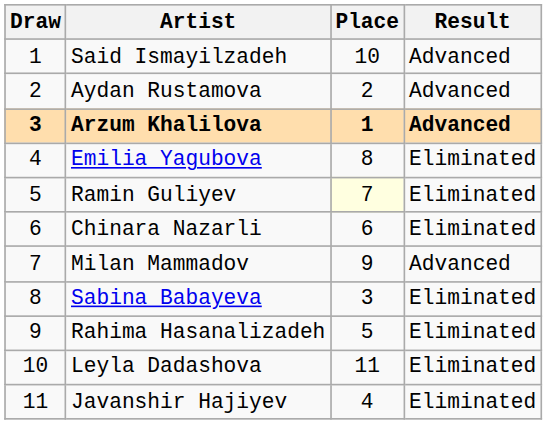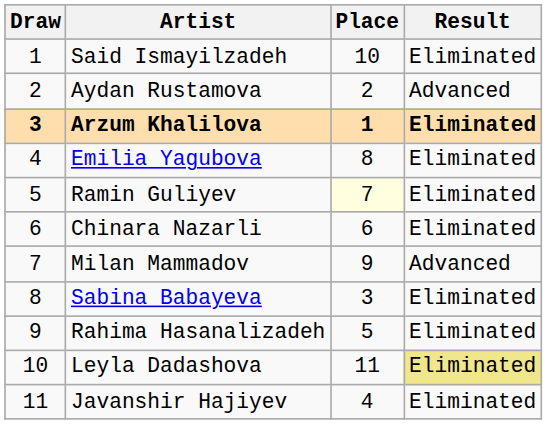Said Ismayilzadeh | Result: Advanced -> Eliminated
Arzum Khalilova | Result: Advanced -> Eliminated
Leyla Dadashova | Result: no background -> khaki background
